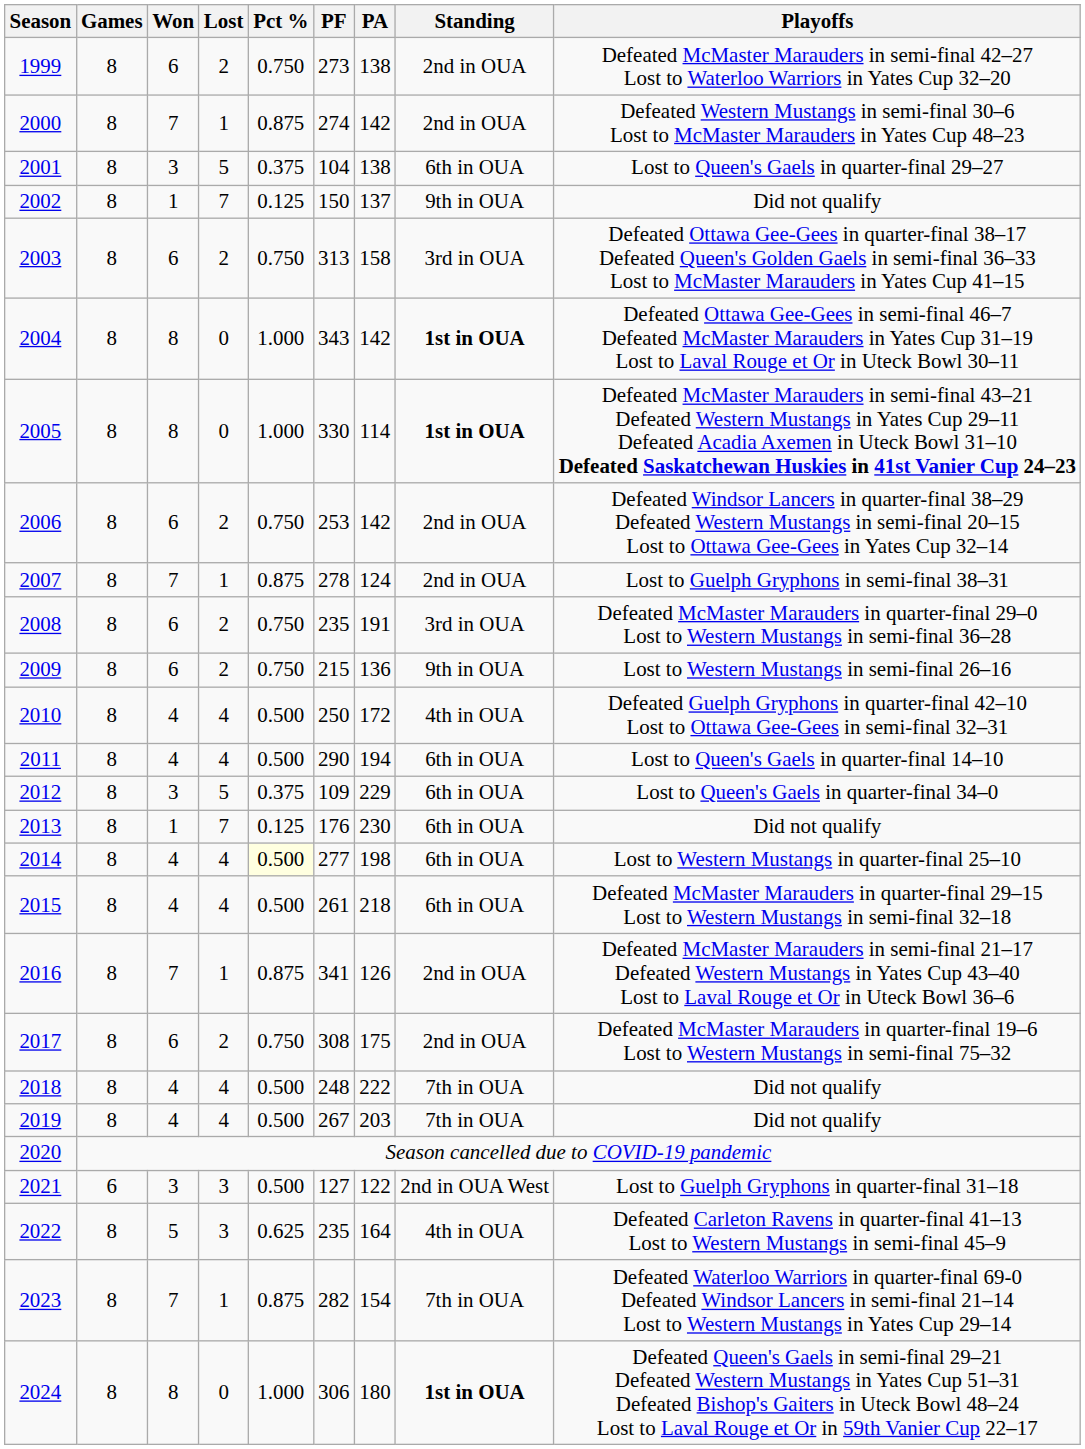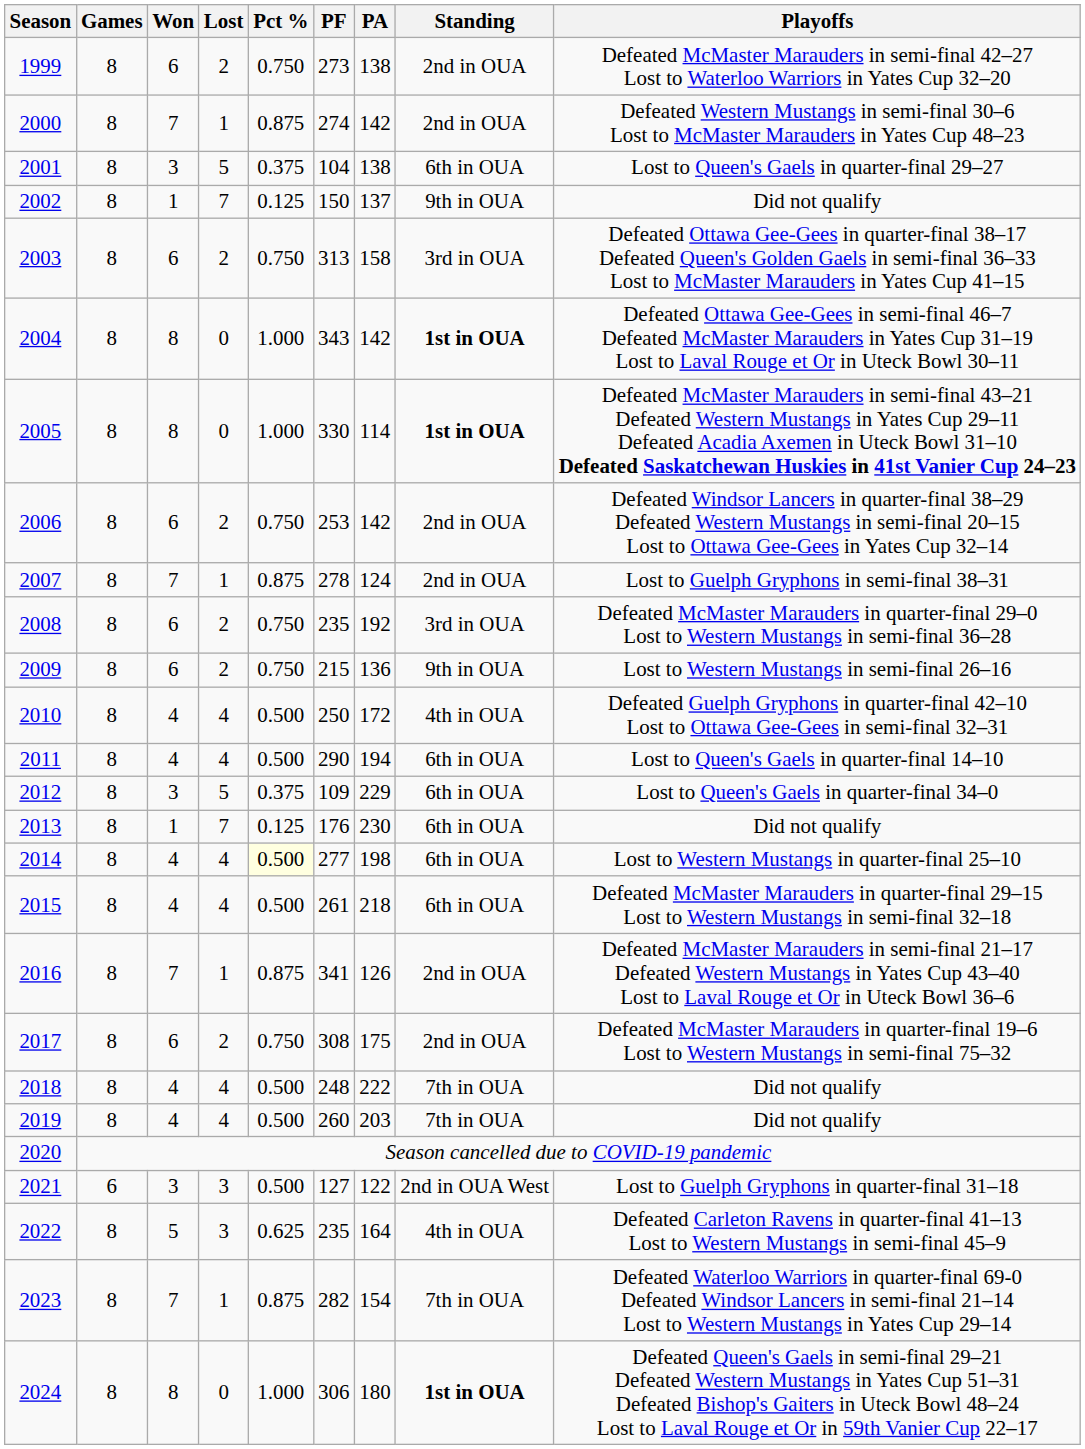2008 | PA: 191 -> 192
2019 | PF: 267 -> 260
